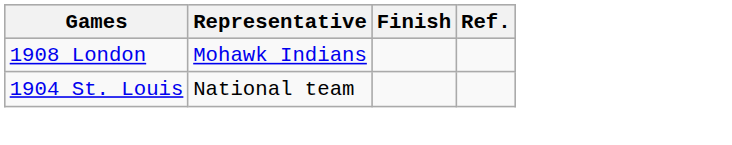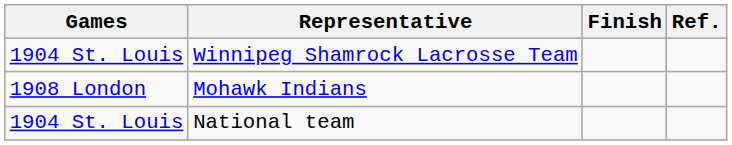+ row: 1904 St. Louis | Winnipeg Shamrock Lacrosse Team
